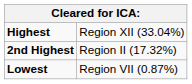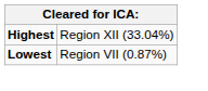- row: 2nd Highest | Region II (17.32%)
